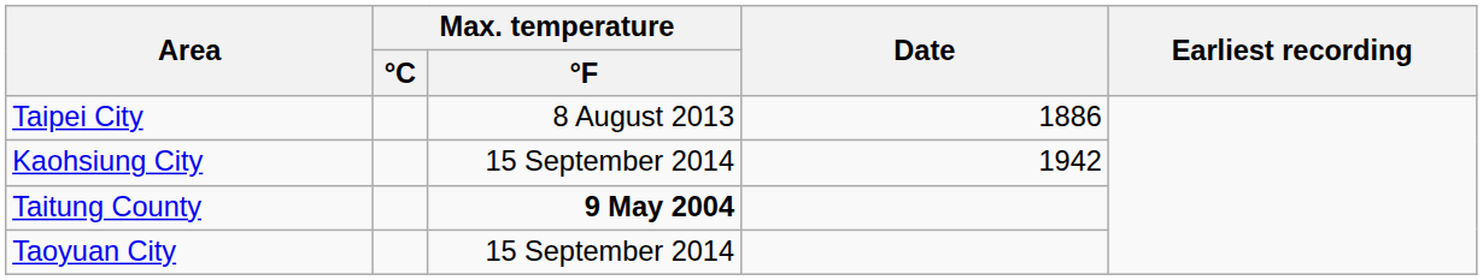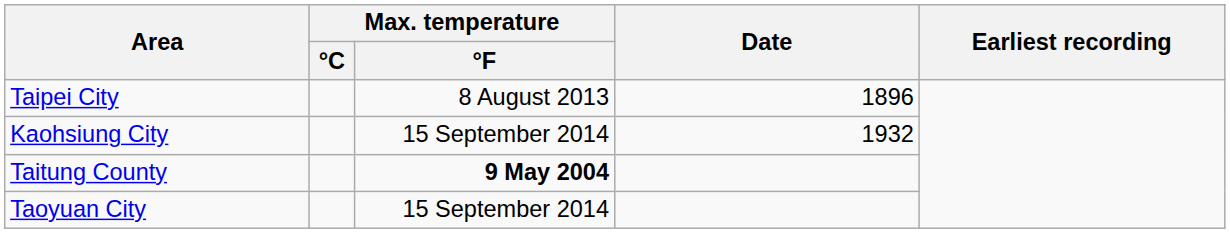Taipei City | Date: 1886 -> 1896
Kaohsiung City | Date: 1942 -> 1932
